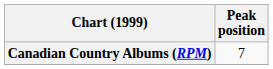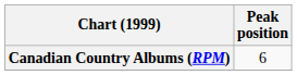Canadian Country Albums (RPM) | Peak position: 7 -> 6
